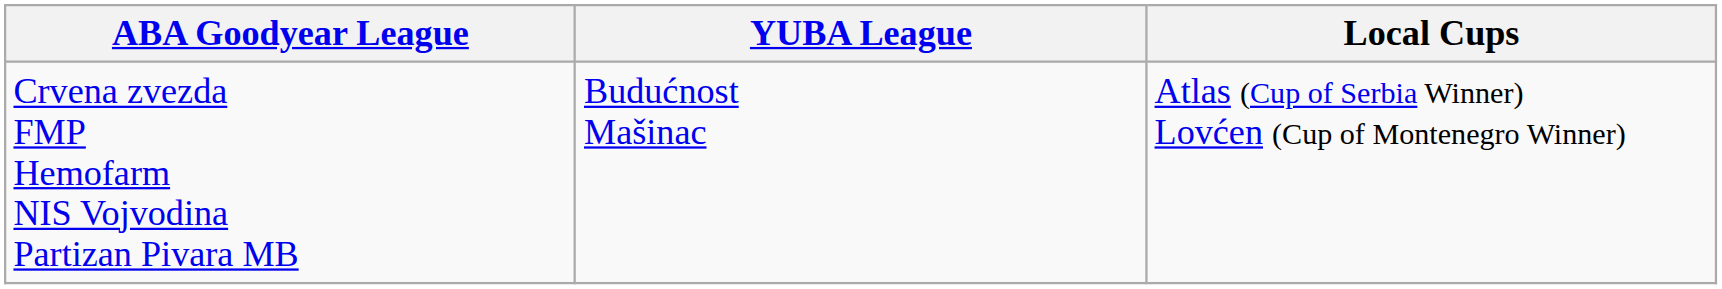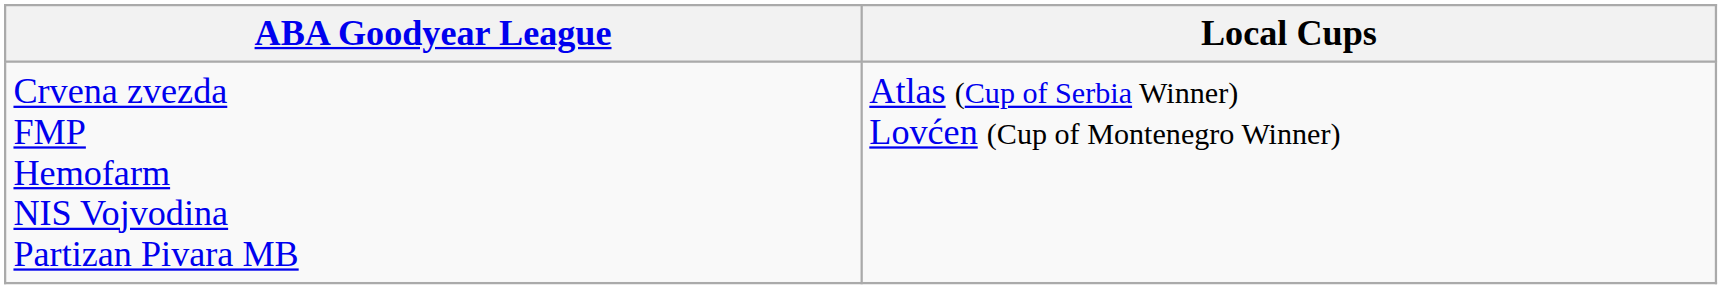- column: YUBA League | Budućnost Mašinac
